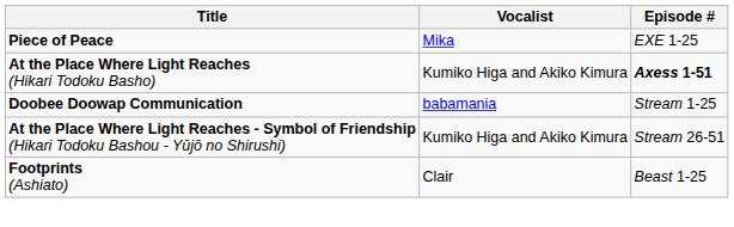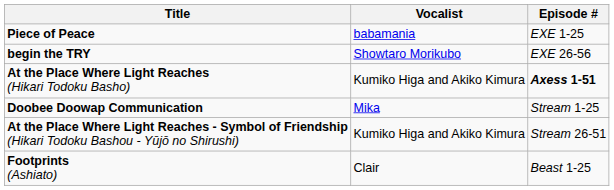Piece of Peace | Vocalist: Mika -> babamania
+ row: begin the TRY | Showtaro Morikubo | EXE 26-56
Doobee Doowap Communication | Vocalist: babamania -> Mika
